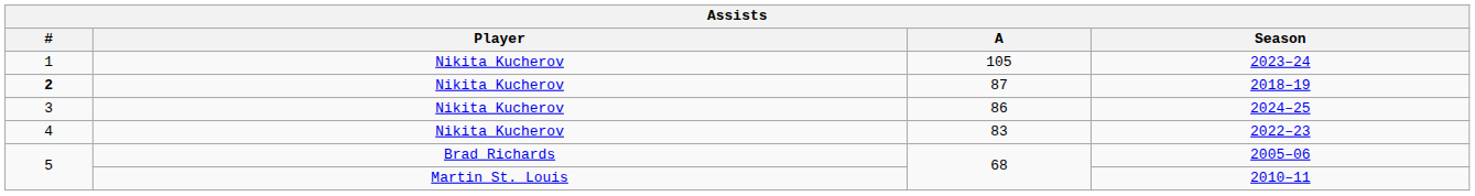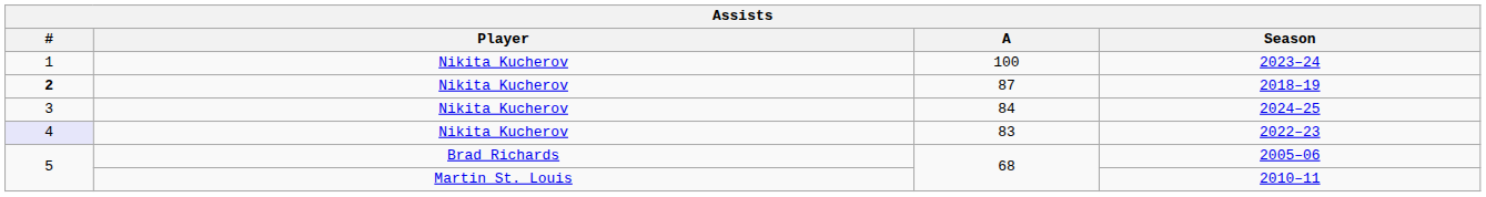2023–24 | A: 105 -> 100
2024–25 | A: 86 -> 84
2022–23 | #: no background -> lavender background
